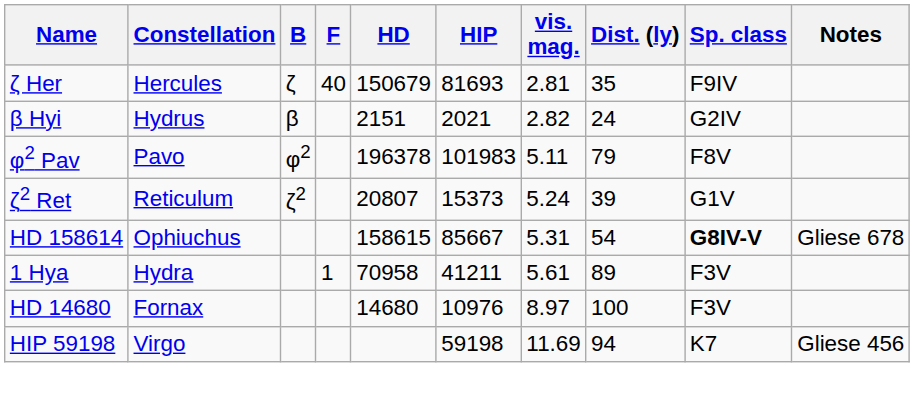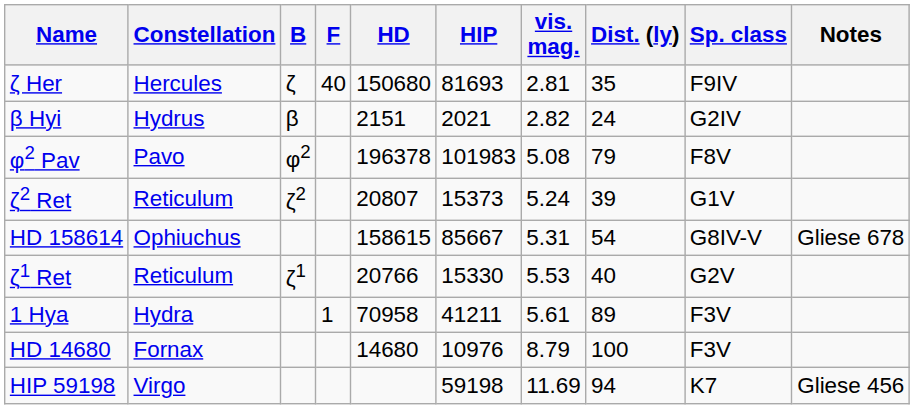ζ Her | HD: 150679 -> 150680
φ2 Pav | vis. mag.: 5.11 -> 5.08
HD 158614 | Sp. class: bold -> normal
+ row: ζ1 Ret | Reticulum | ζ1 | 20766 | 15330 | 5.53 | 40 | G2V
HD 14680 | vis. mag.: 8.97 -> 8.79
